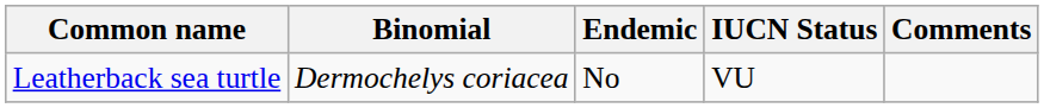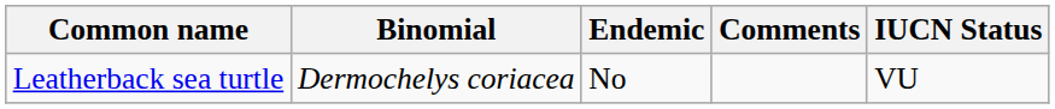columns swapped: IUCN Status <-> Comments
